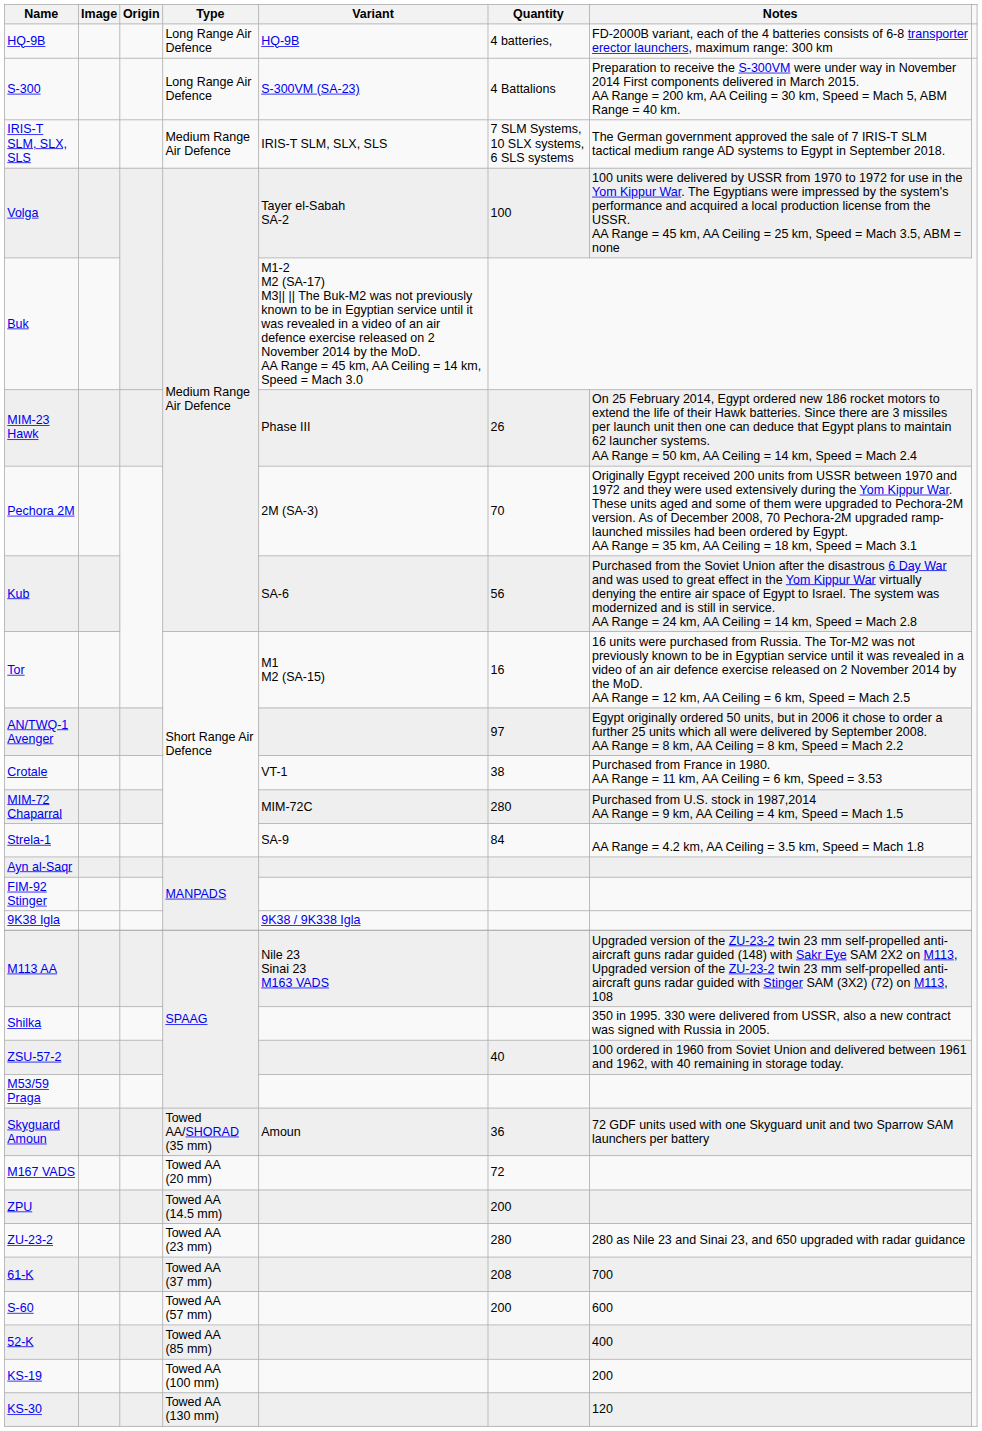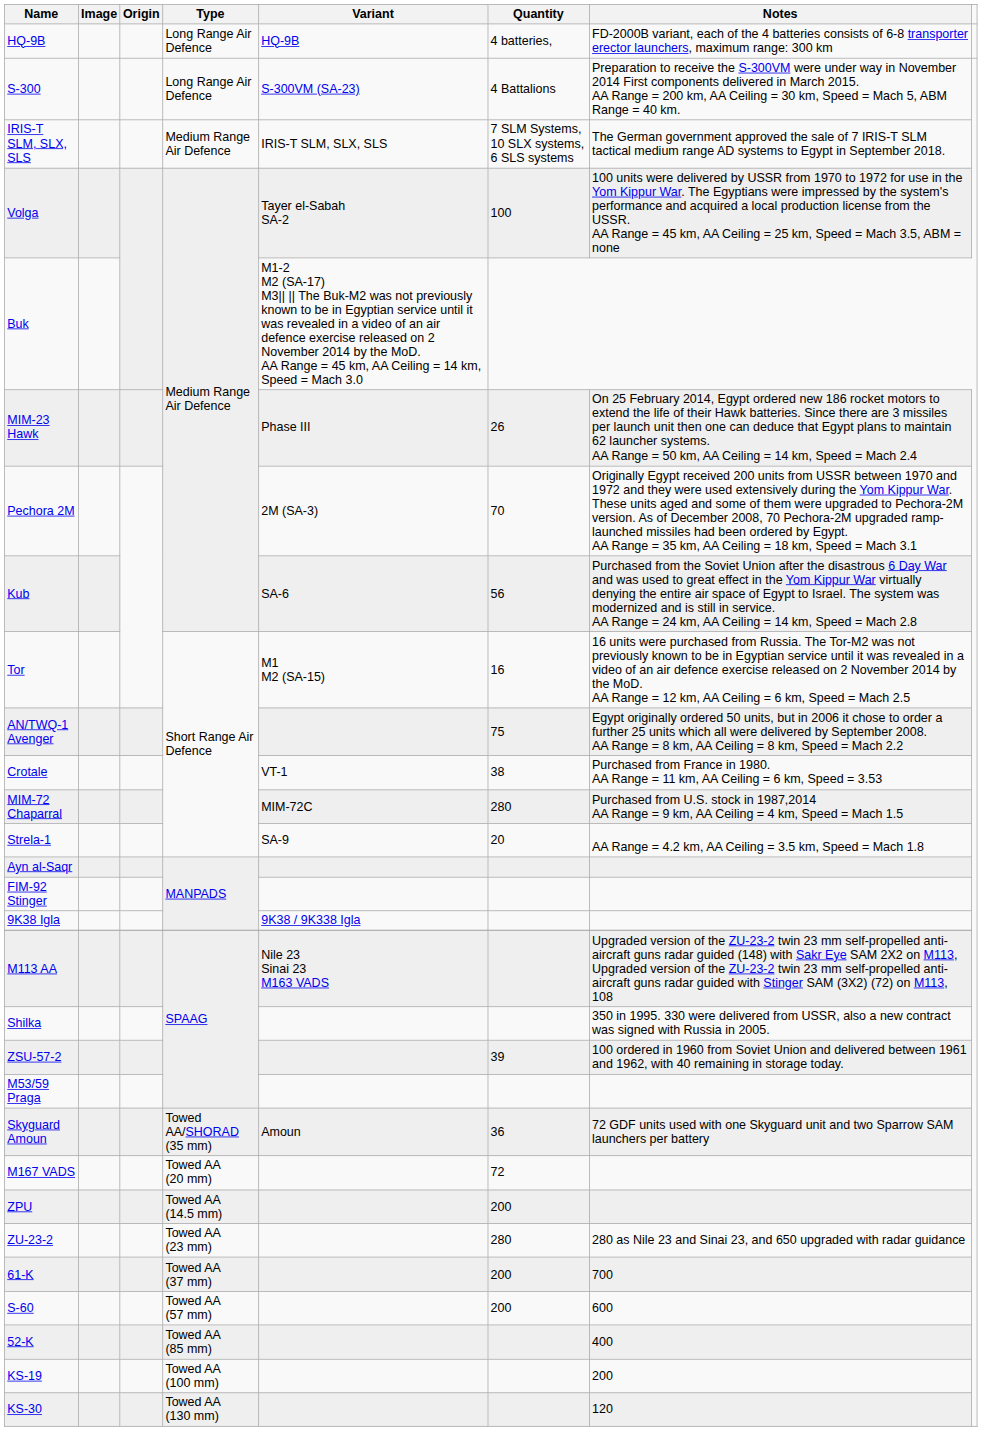AN/TWQ-1 Avenger | Quantity: 97 -> 75
Strela-1 | Quantity: 84 -> 20
ZSU-57-2 | Quantity: 40 -> 39
61-K | Quantity: 208 -> 200
